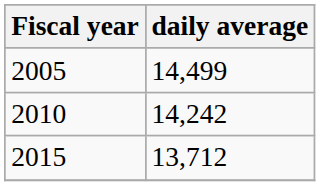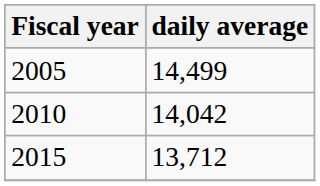2010 | daily average: 14,242 -> 14,042
